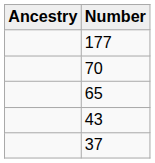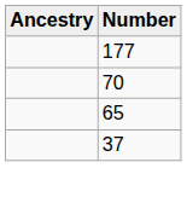- row: 43
